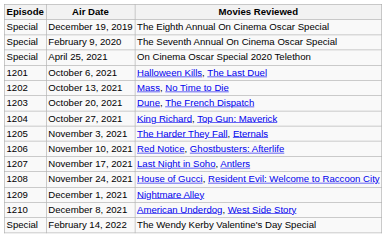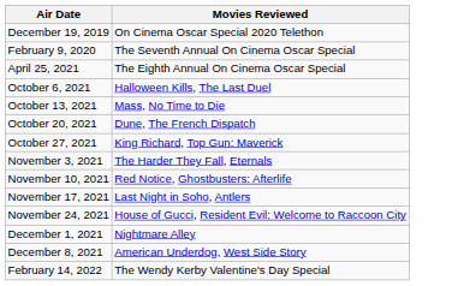- column: Episode | Special | Special | Special | 1201 | 1202 | 1203 | 1204 | 1205 | 1206 | 1207 | 1208 | 1209 | 1210 | Special
December 19, 2019 | Movies Reviewed: The Eighth Annual On Cinema Oscar Special -> On Cinema Oscar Special 2020 Telethon
April 25, 2021 | Movies Reviewed: On Cinema Oscar Special 2020 Telethon -> The Eighth Annual On Cinema Oscar Special
